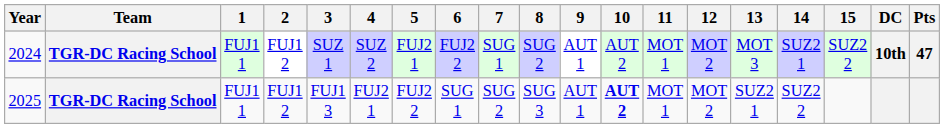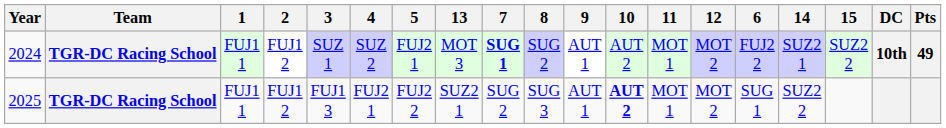columns swapped: 6 <-> 13
2024 | 7: normal -> bold
2024 | Pts: 47 -> 49
